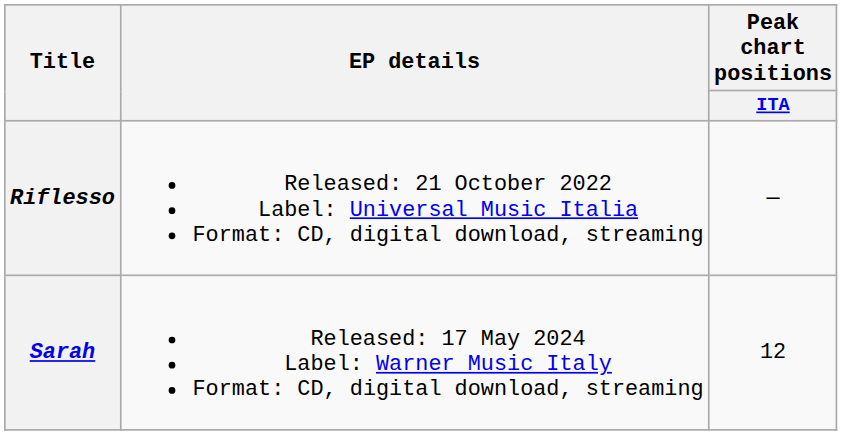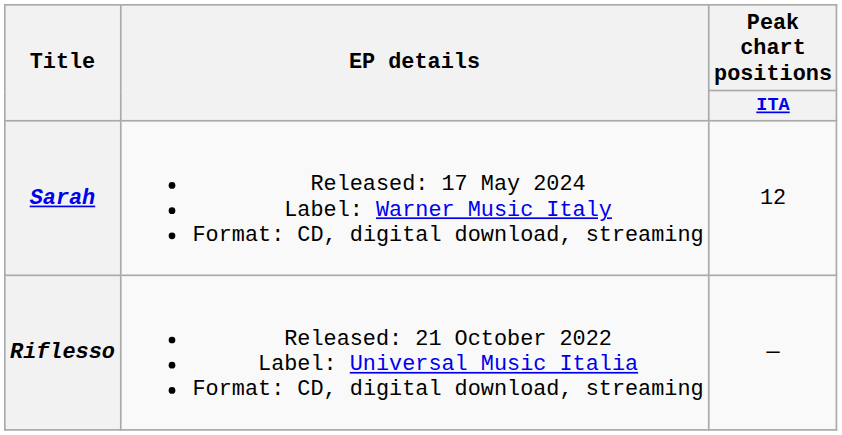rows swapped: Riflesso <-> Sarah
